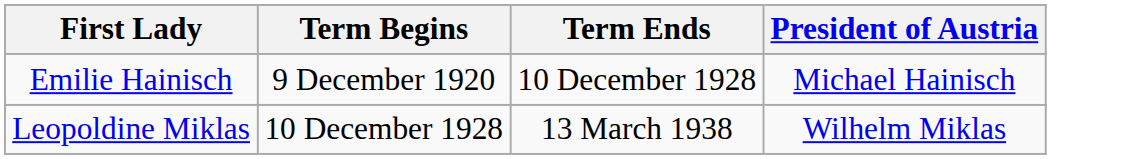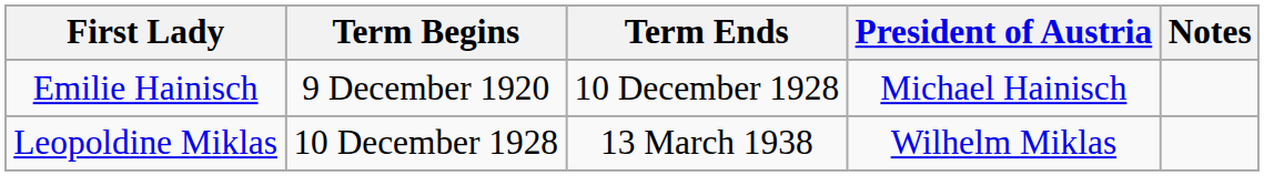+ column: Notes
